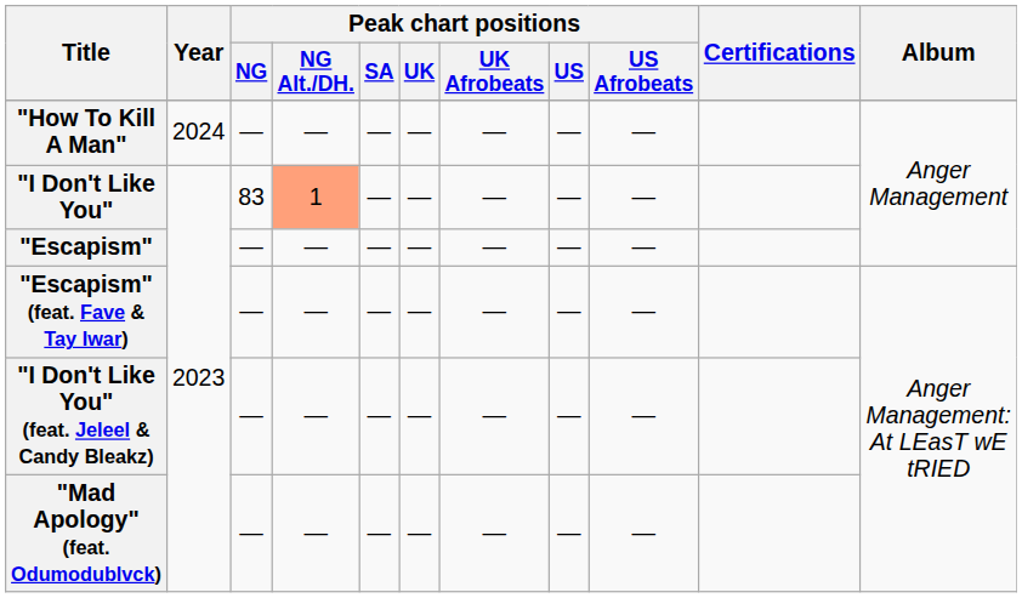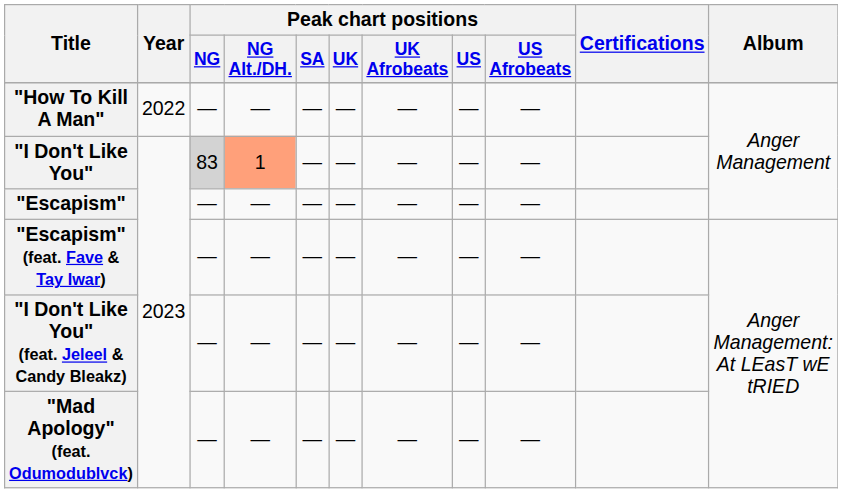"How To Kill A Man" | Year: 2024 -> 2022
"I Don't Like You" | Peak chart positions / NG: no background -> lightgrey background
